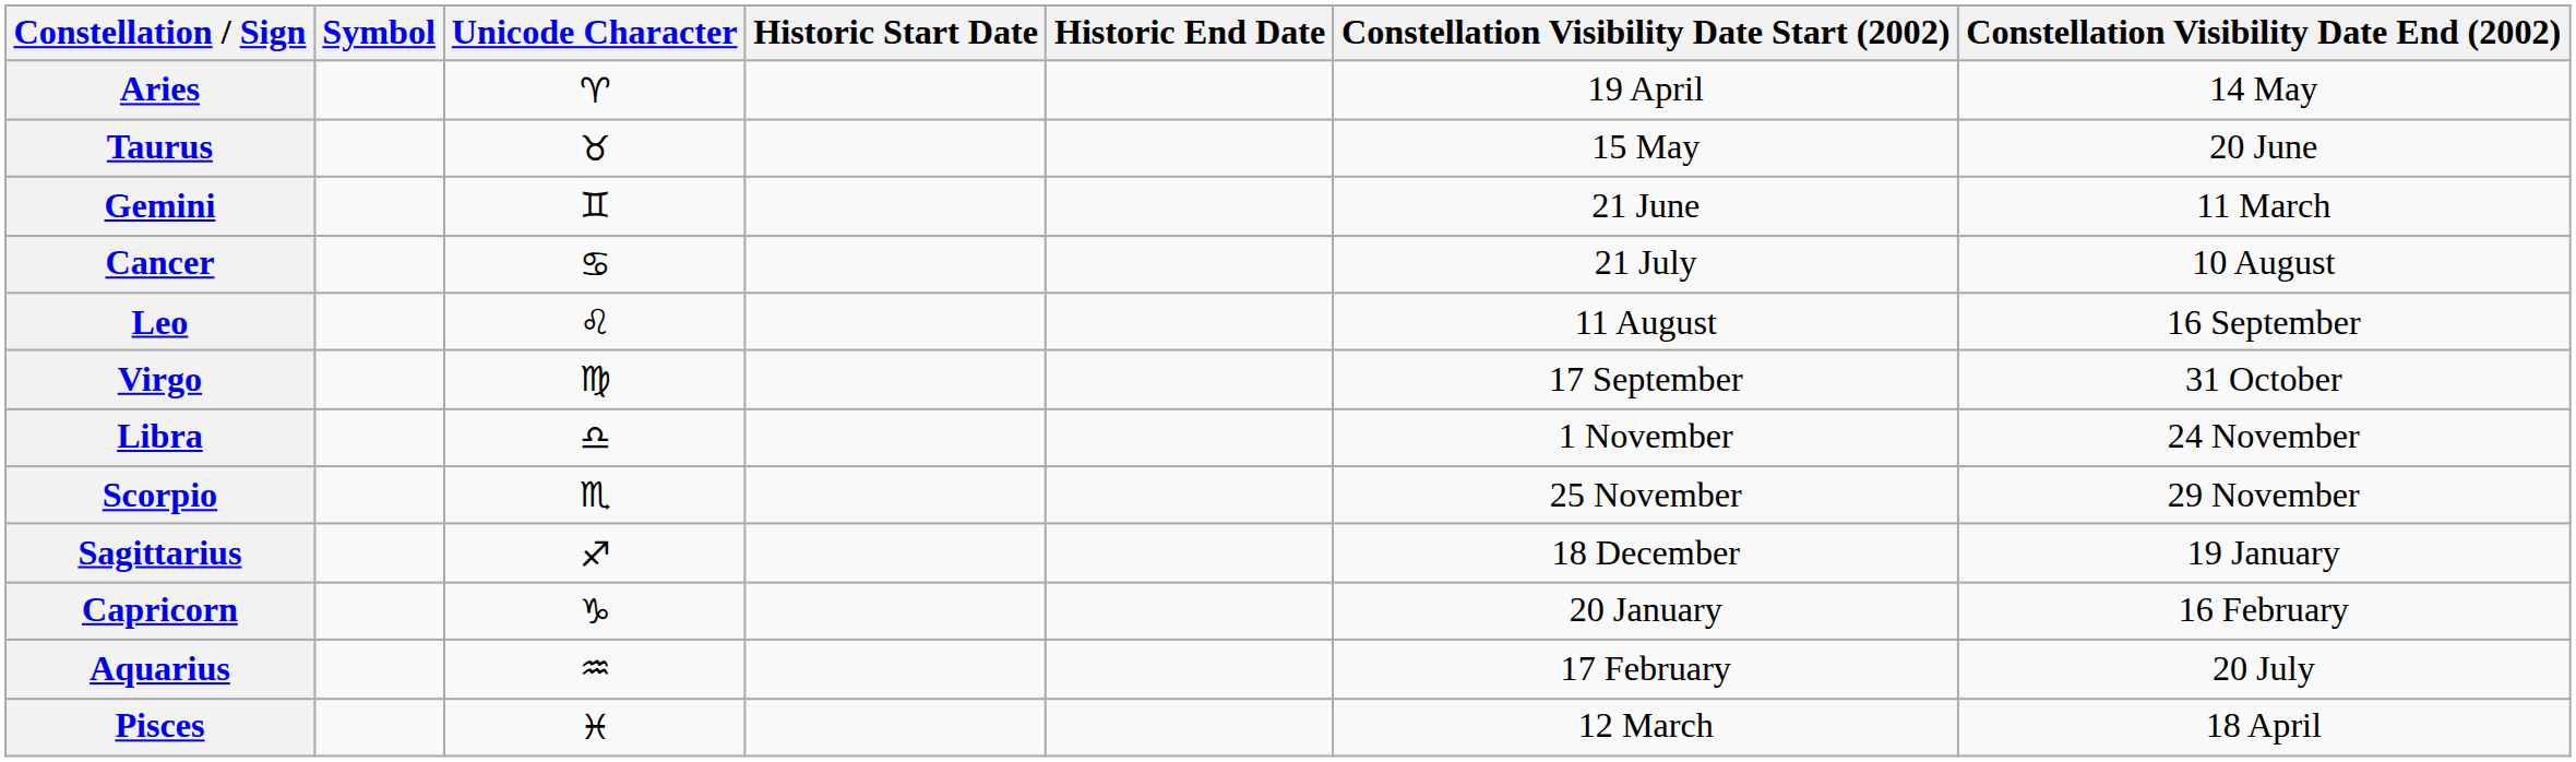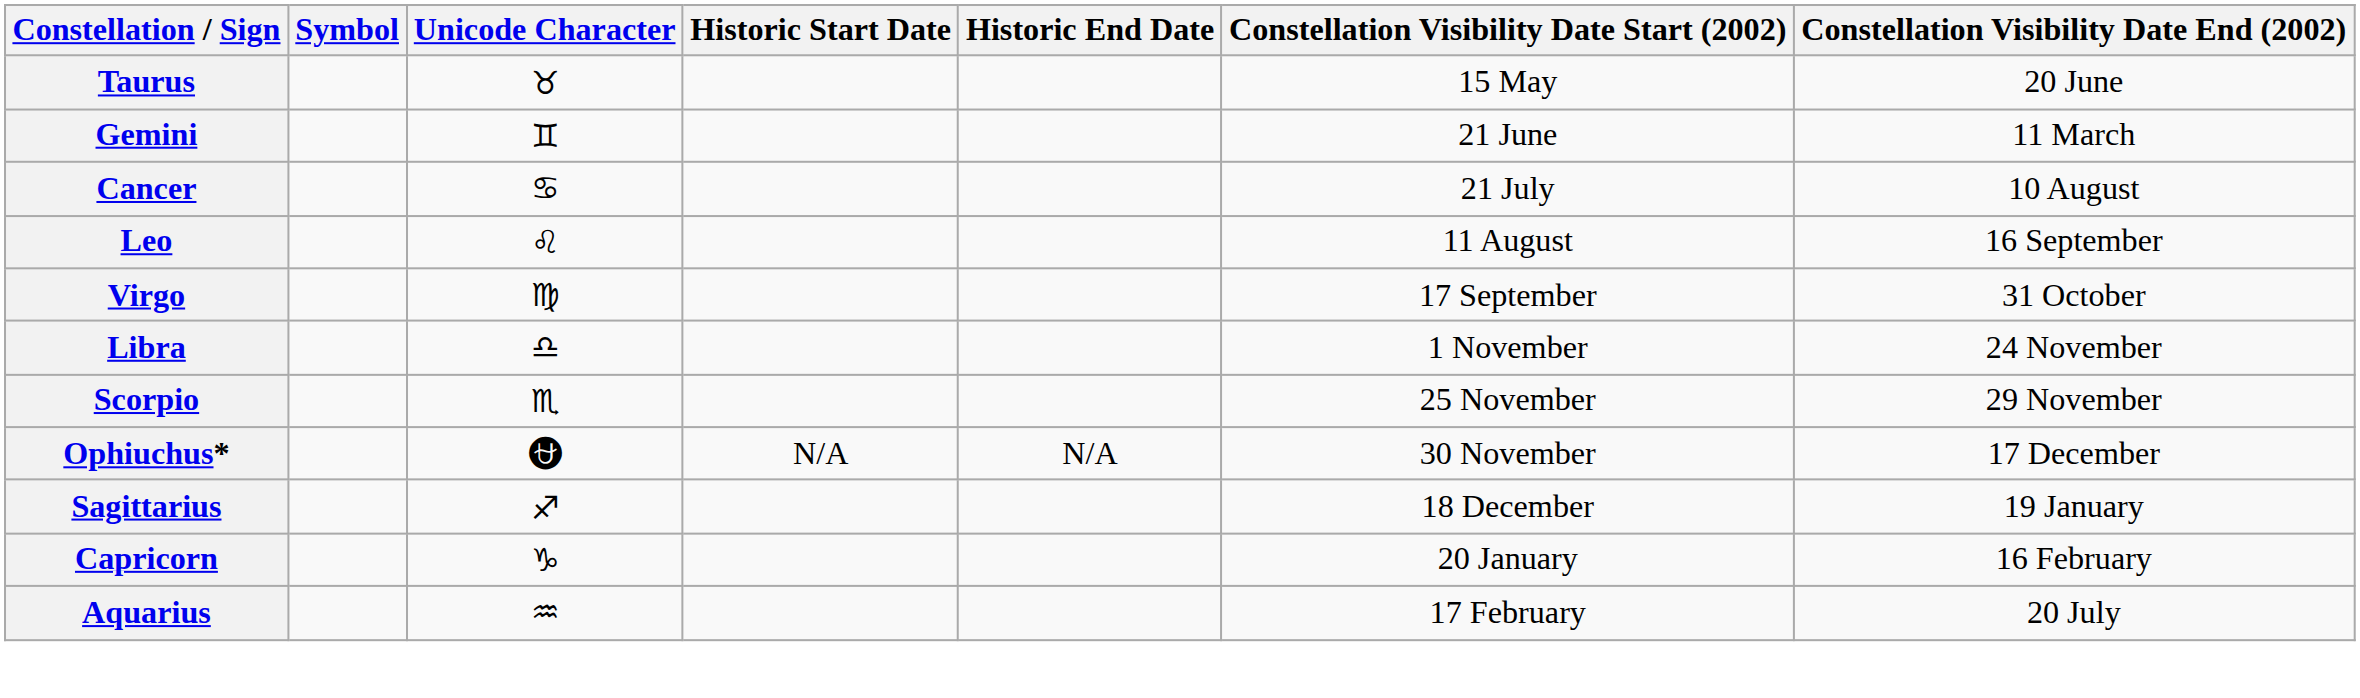- row: Aries | ♈︎ | 19 April | 14 May
+ row: Ophiuchus* | ⛎︎ | N/A | N/A | 30 November | 17 December
- row: Pisces | ♓︎ | 12 March | 18 April
